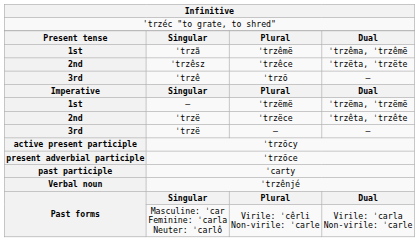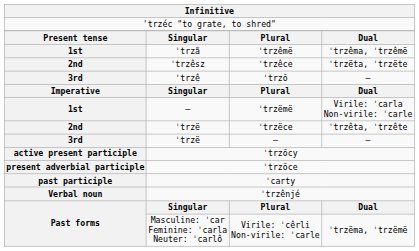ˈtrzëmë | column 4: ˈtrzëma, ˈtrzëmë -> Virile: ˈcarla Non-virile: ˈcarle
Virile: ˈcêrli Non-virile: ˈcarle | column 4: Virile: ˈcarla Non-virile: ˈcarle -> ˈtrzëma, ˈtrzëmë
